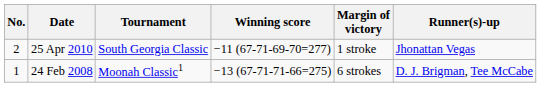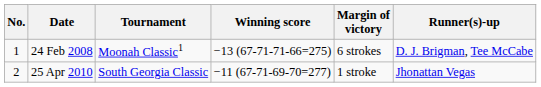rows swapped: 24 Feb 2008 <-> 25 Apr 2010
